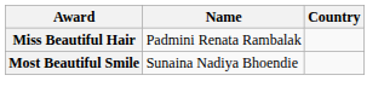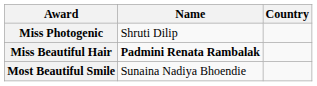+ row: Miss Photogenic | Shruti Dilip
Miss Beautiful Hair | Name: normal -> bold
